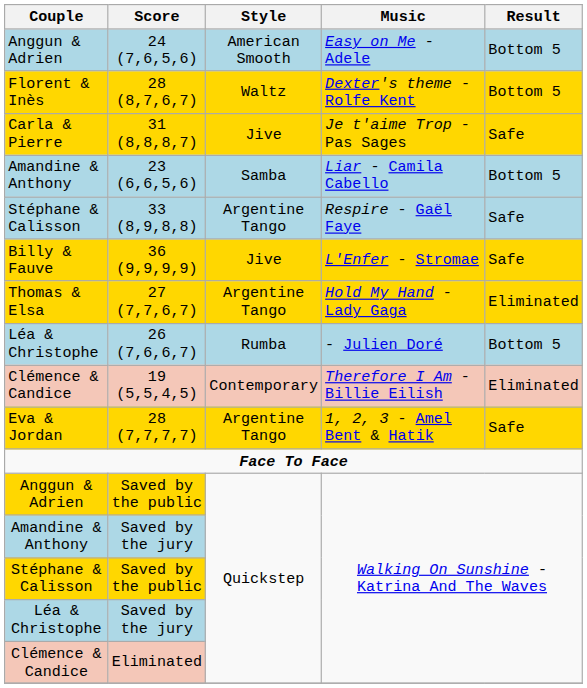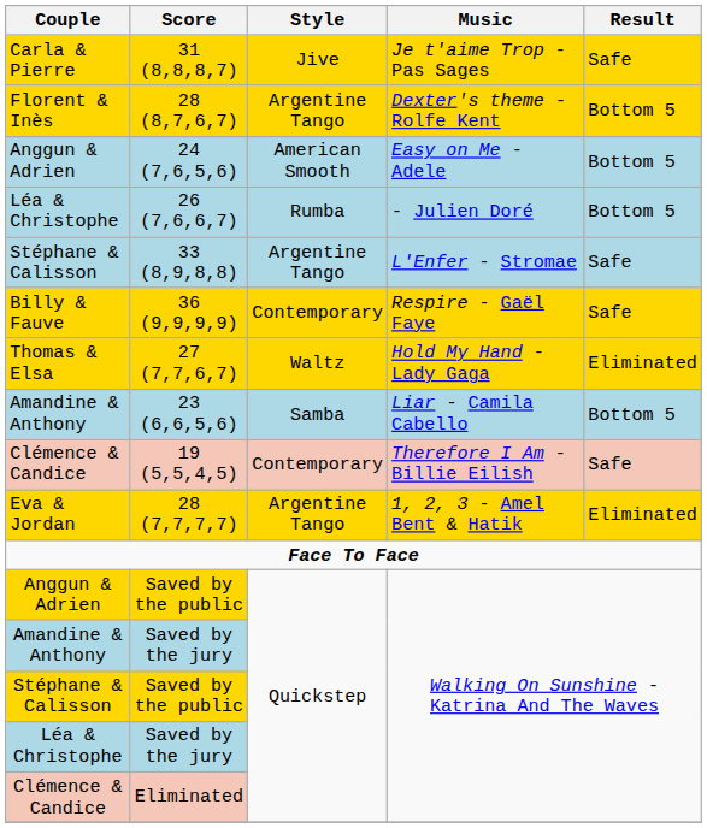rows swapped: 24 (7,6,5,6) <-> 31 (8,8,8,7)
28 (8,7,6,7) | Style: Waltz -> Argentine Tango
rows swapped: 23 (6,6,5,6) <-> 26 (7,6,6,7)
33 (8,9,8,8) | Music: Respire - Gaël Faye -> L'Enfer - Stromae
36 (9,9,9,9) | Style: Jive -> Contemporary
36 (9,9,9,9) | Music: L'Enfer - Stromae -> Respire - Gaël Faye
27 (7,7,6,7) | Style: Argentine Tango -> Waltz
19 (5,5,4,5) | Result: Eliminated -> Safe
28 (7,7,7,7) | Result: Safe -> Eliminated
